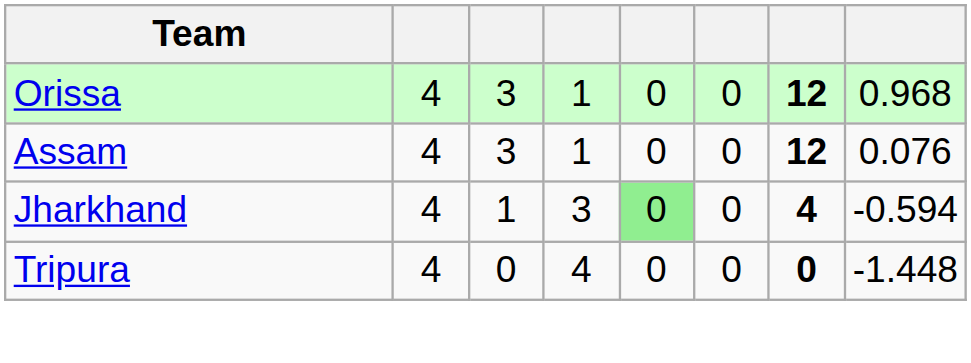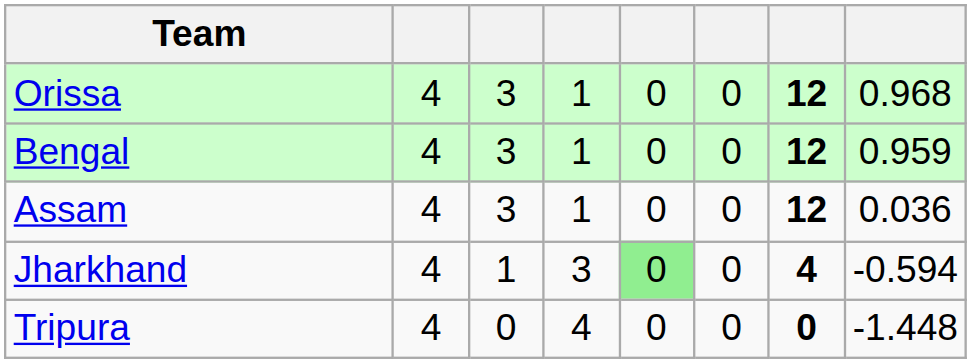+ row: Bengal | 4 | 3 | 1 | 0 | 0 | 12 | 0.959
Assam | column 8: 0.076 -> 0.036
